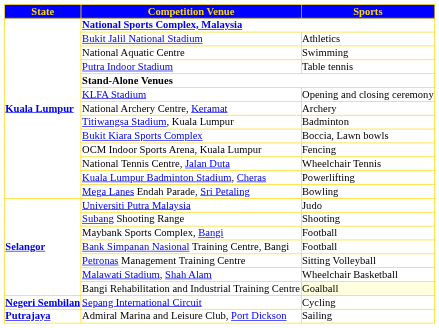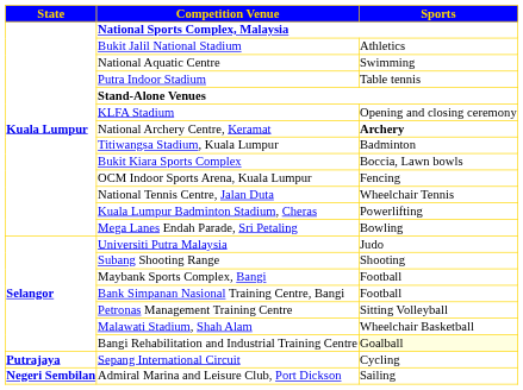National Archery Centre, Keramat | column 3: normal -> bold
Sepang International Circuit | column 1: Negeri Sembilan -> Putrajaya
Admiral Marina and Leisure Club, Port Dickson | column 1: Putrajaya -> Negeri Sembilan
